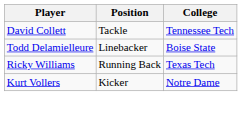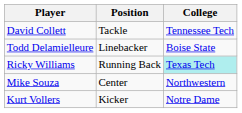Ricky Williams | College: no background -> paleturquoise background
+ row: Mike Souza | Center | Northwestern
